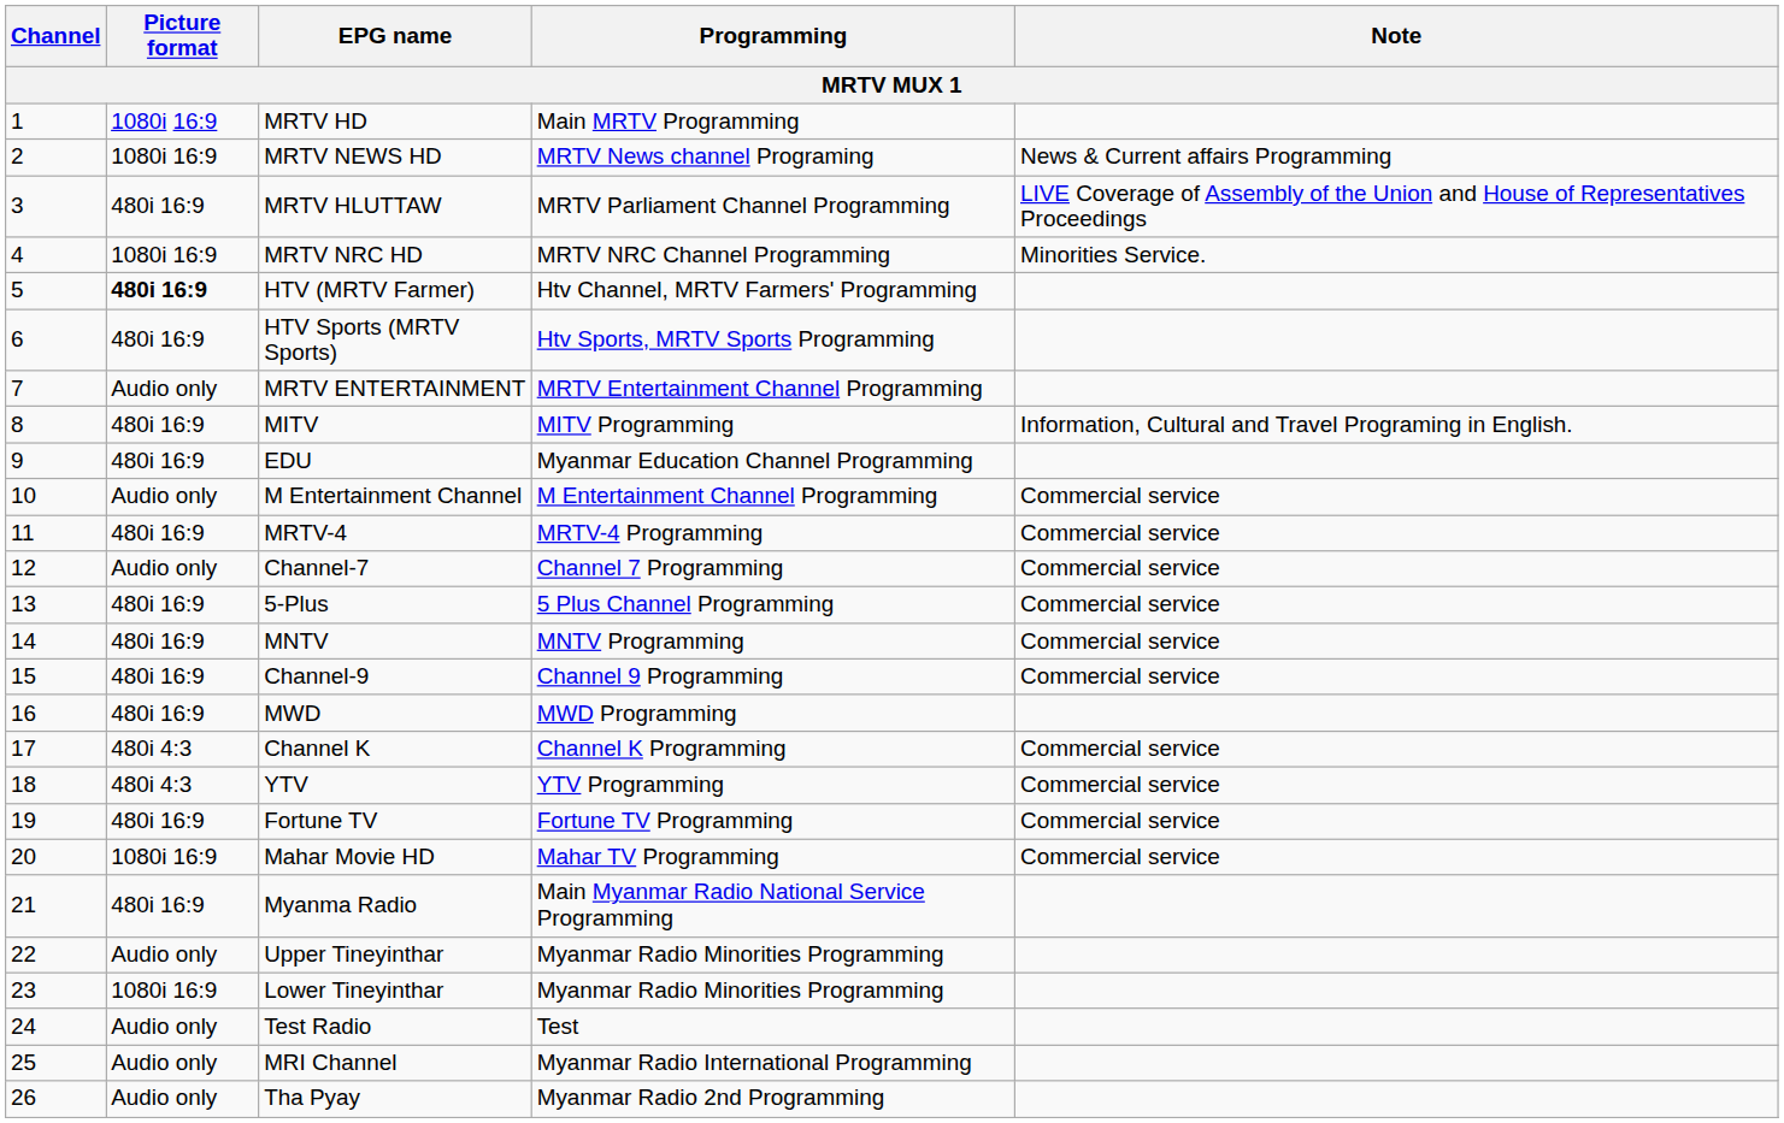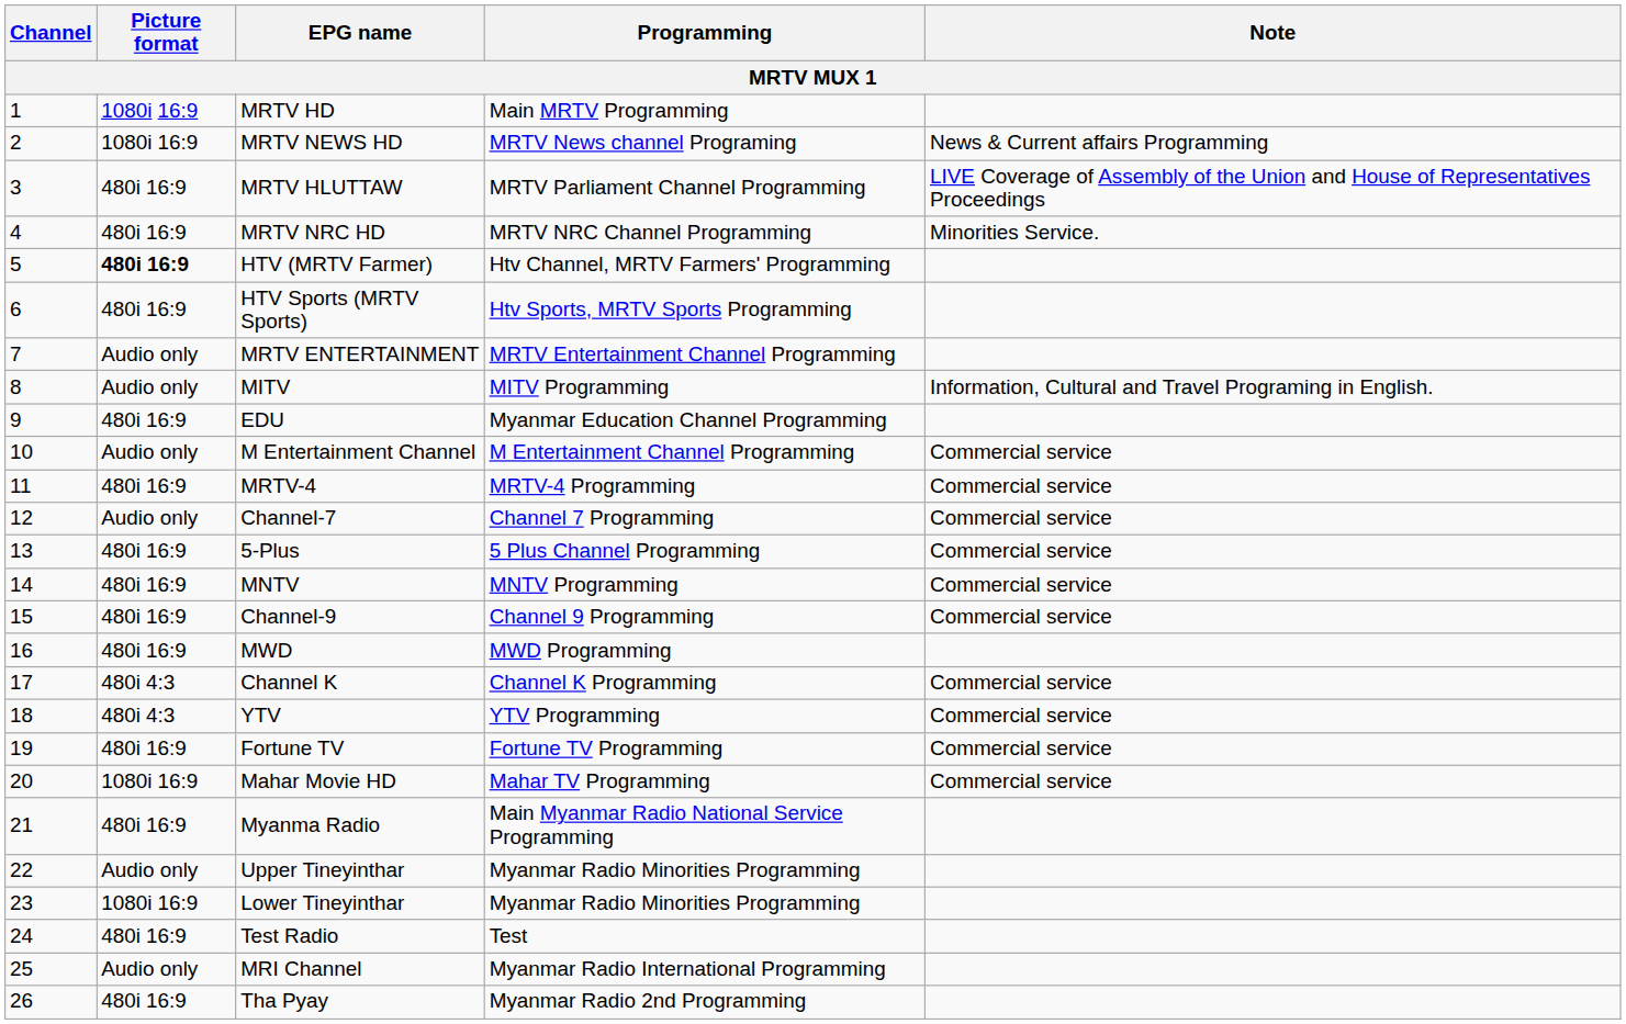MRTV NRC HD | Picture format: 1080i 16:9 -> 480i 16:9
MITV | Picture format: 480i 16:9 -> Audio only
Test Radio | Picture format: Audio only -> 480i 16:9
Tha Pyay | Picture format: Audio only -> 480i 16:9
